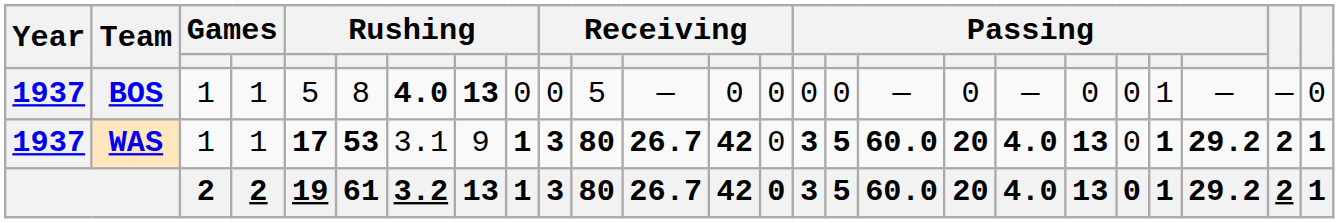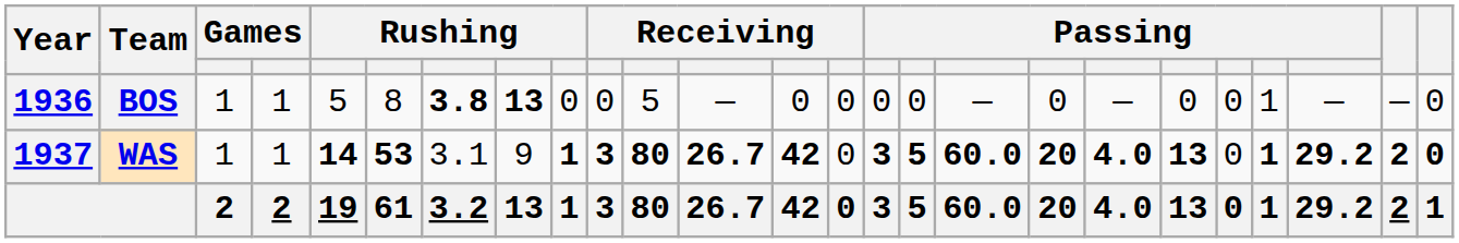BOS | Year: 1937 -> 1936
BOS | column 7: 4.0 -> 3.8
WAS | column 5: 17 -> 14
WAS | column 25: 1 -> 0
